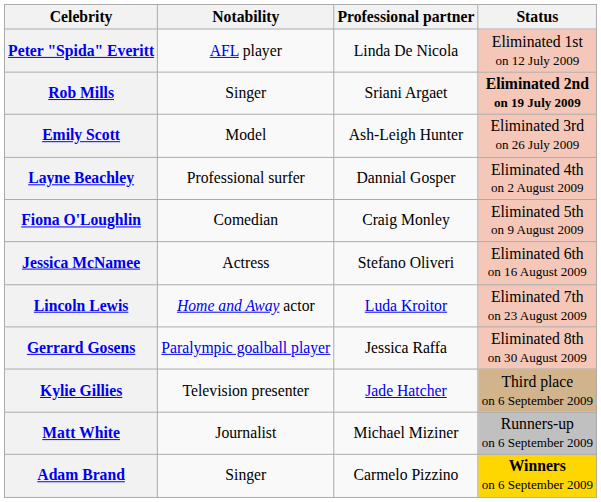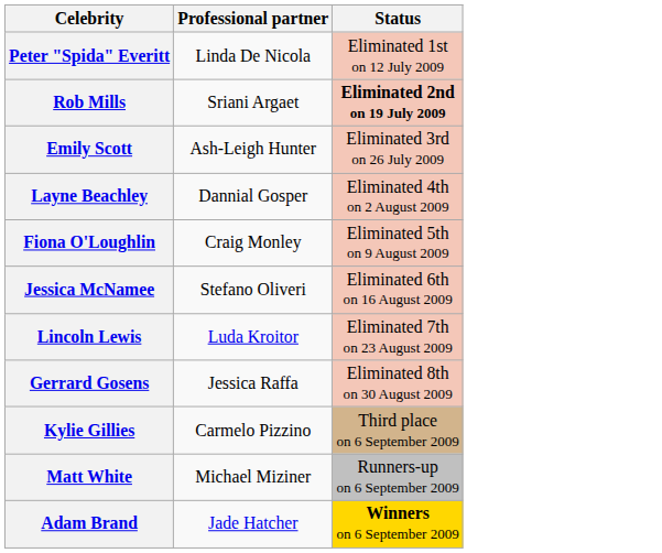- column: Notability | AFL player | Singer | Model | Professional surfer | Comedian | Actress | Home and Away actor | Paralympic goalball player | Television presenter | Journalist | Singer
Kylie Gillies | Professional partner: Jade Hatcher -> Carmelo Pizzino
Adam Brand | Professional partner: Carmelo Pizzino -> Jade Hatcher
